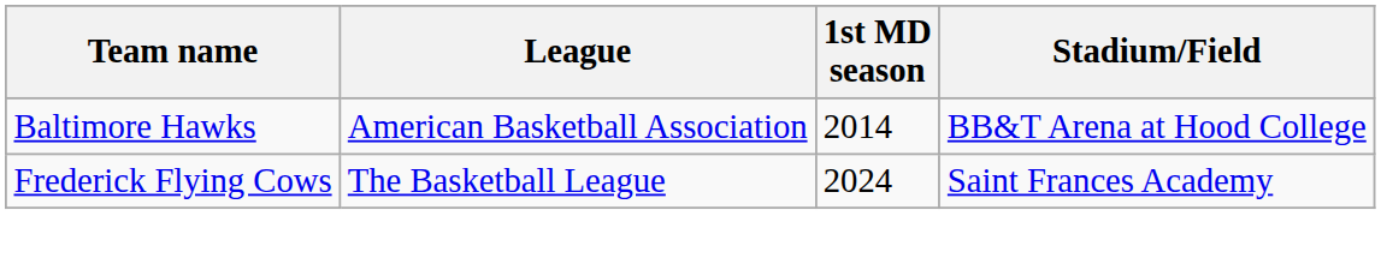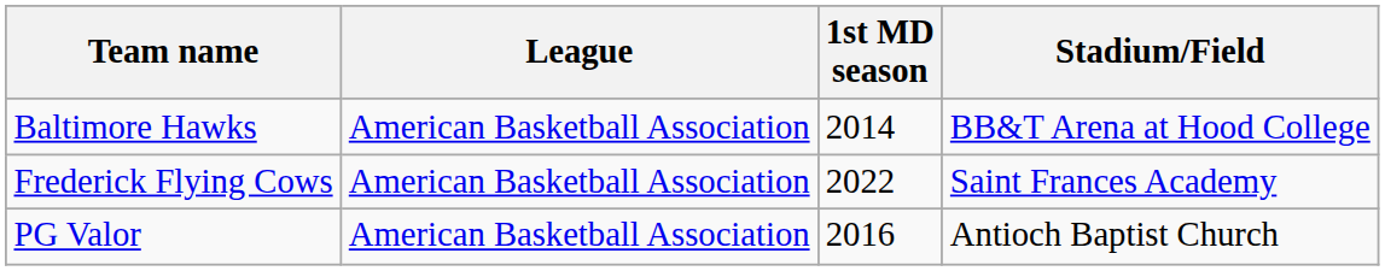Frederick Flying Cows | League: The Basketball League -> American Basketball Association
Frederick Flying Cows | 1st MD season: 2024 -> 2022
+ row: PG Valor | American Basketball Association | 2016 | Antioch Baptist Church
